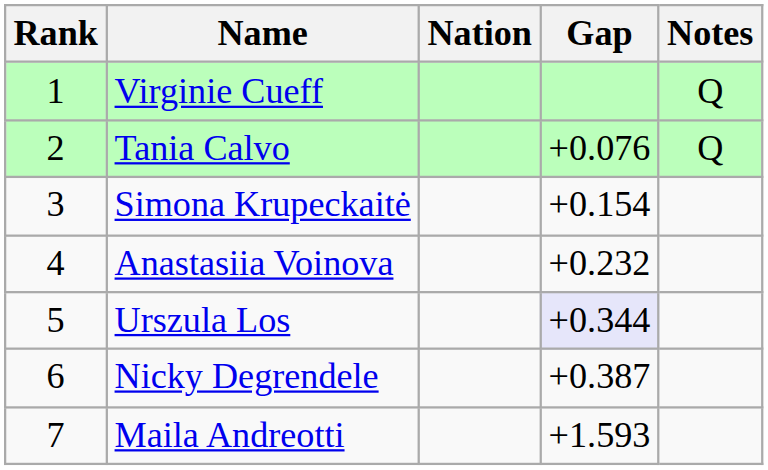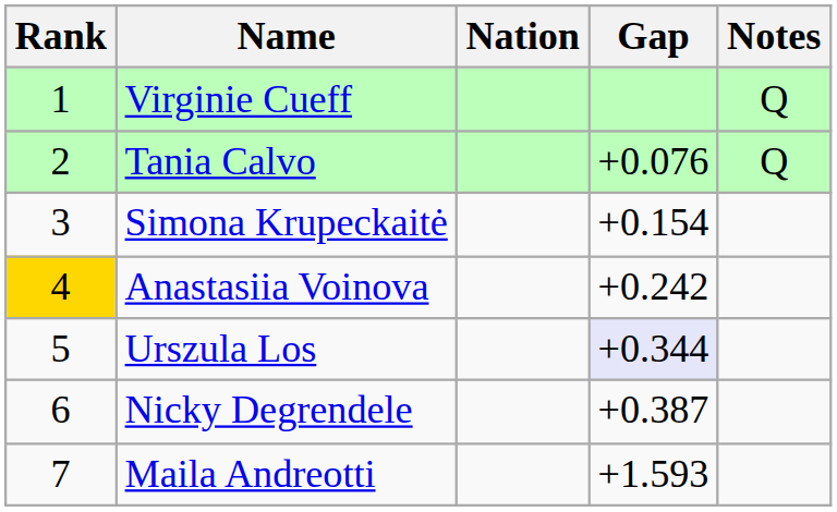Anastasiia Voinova | Rank: no background -> gold background
Anastasiia Voinova | Gap: +0.232 -> +0.242
